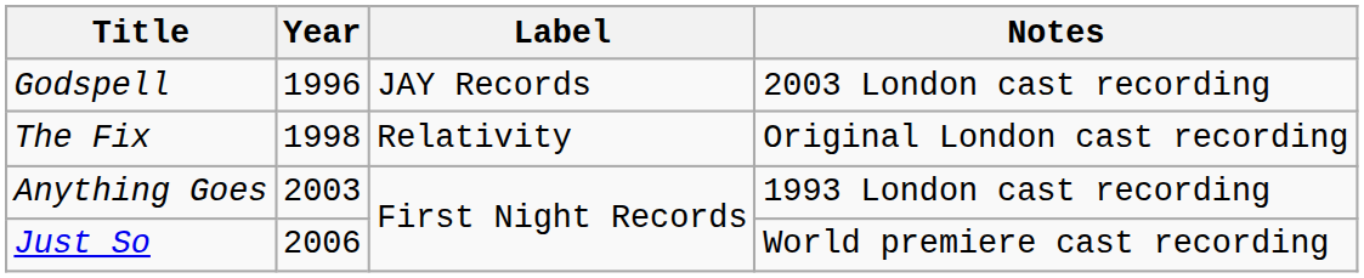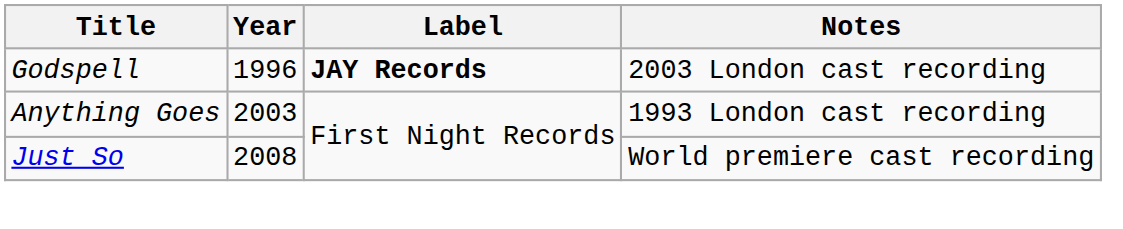Godspell | Label: normal -> bold
- row: The Fix | 1998 | Relativity | Original London cast recording
Just So | Year: 2006 -> 2008
